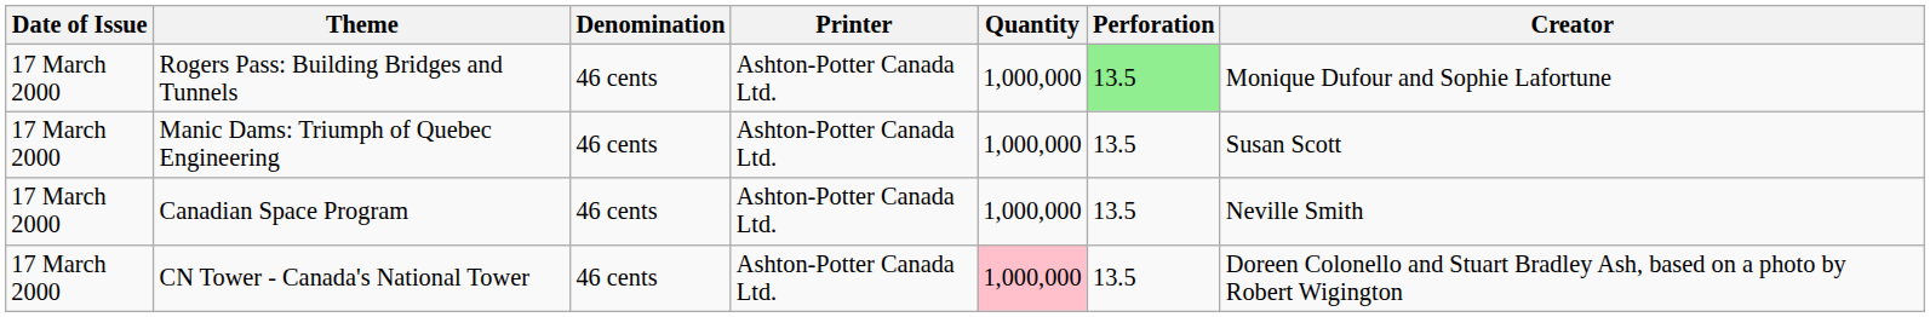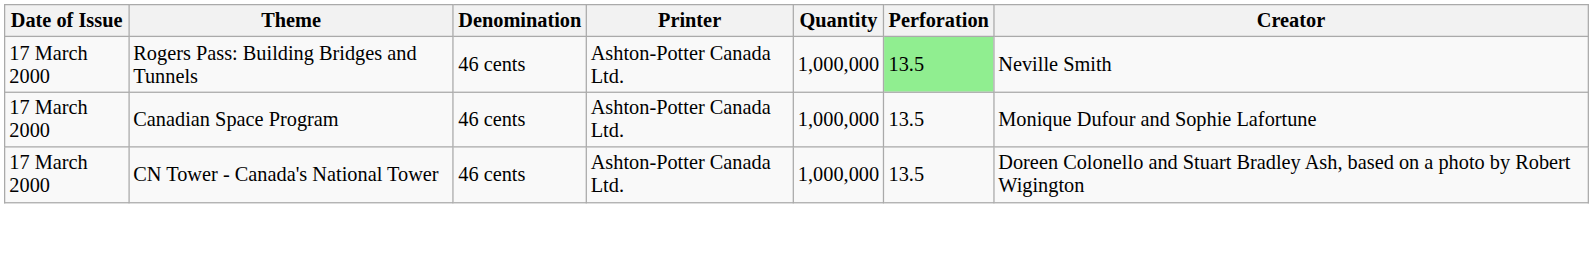Rogers Pass: Building Bridges and Tunnels | Creator: Monique Dufour and Sophie Lafortune -> Neville Smith
- row: 17 March 2000 | Manic Dams: Triumph of Quebec Engineering | 46 cents | Ashton-Potter Canada Ltd. | 1,000,000 | 13.5 | Susan Scott
Canadian Space Program | Creator: Neville Smith -> Monique Dufour and Sophie Lafortune
CN Tower - Canada's National Tower | Quantity: pink background -> no background
